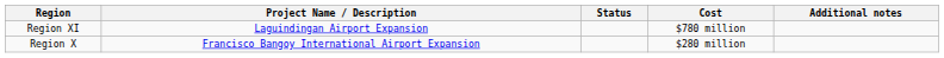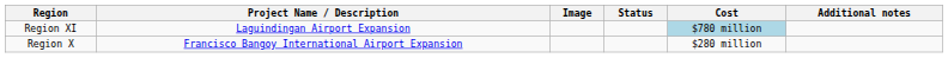+ column: Image
Region XI | Cost: no background -> lightblue background
